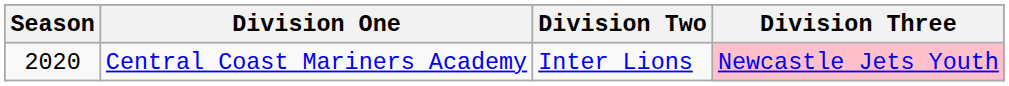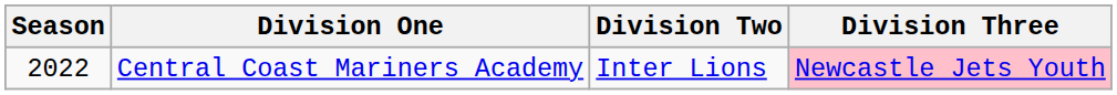Central Coast Mariners Academy | Season: 2020 -> 2022
